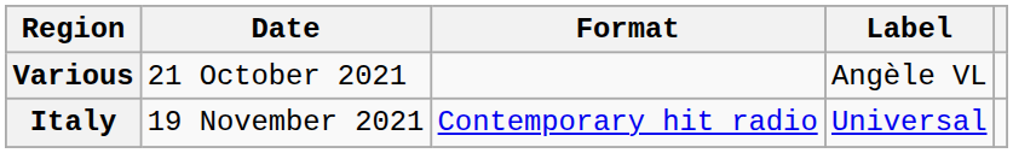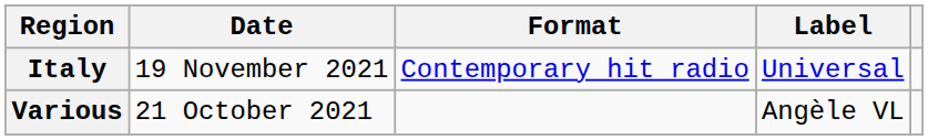rows swapped: Various <-> Italy
